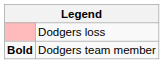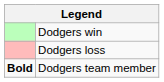+ row: Dodgers win
